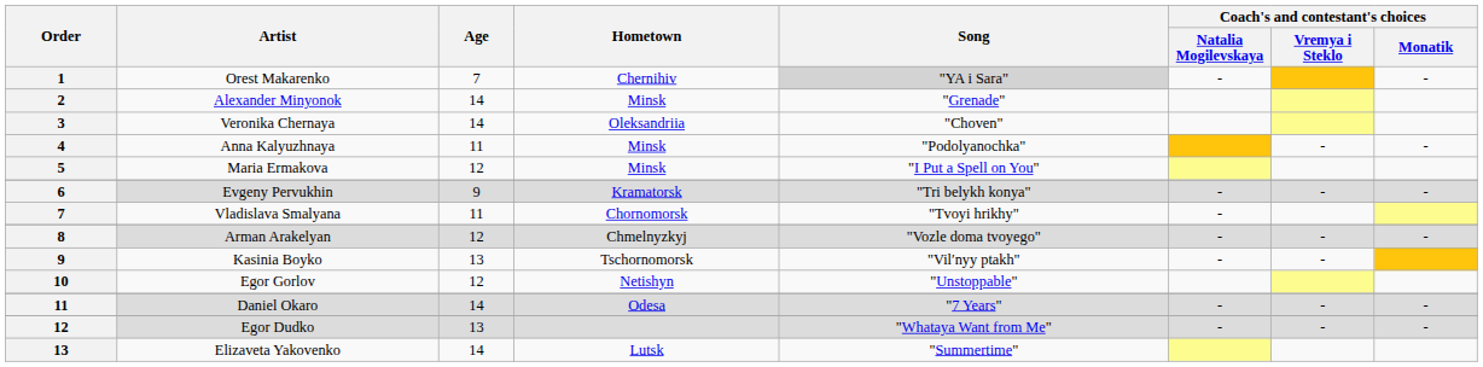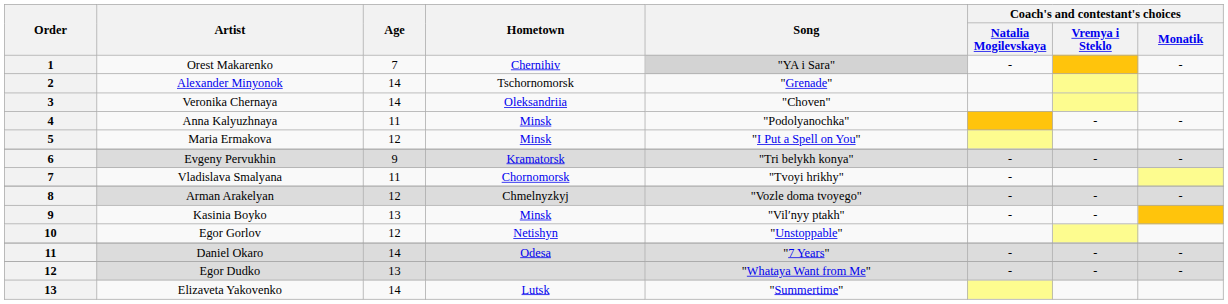Alexander Minyonok | Hometown: Minsk -> Tschornomorsk
Kasinia Boyko | Hometown: Tschornomorsk -> Minsk
